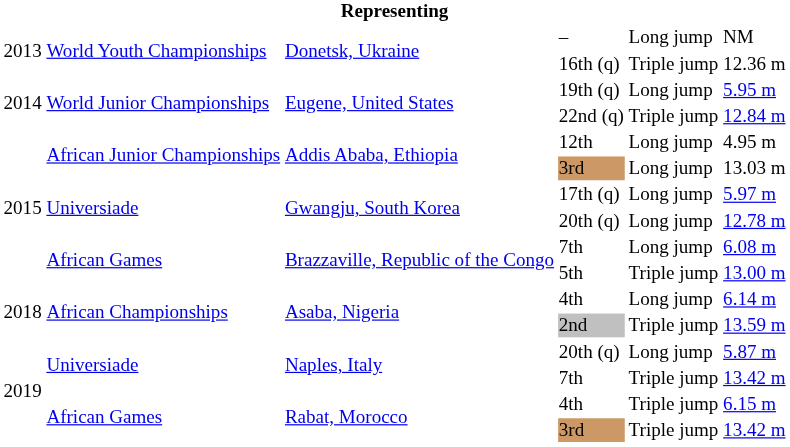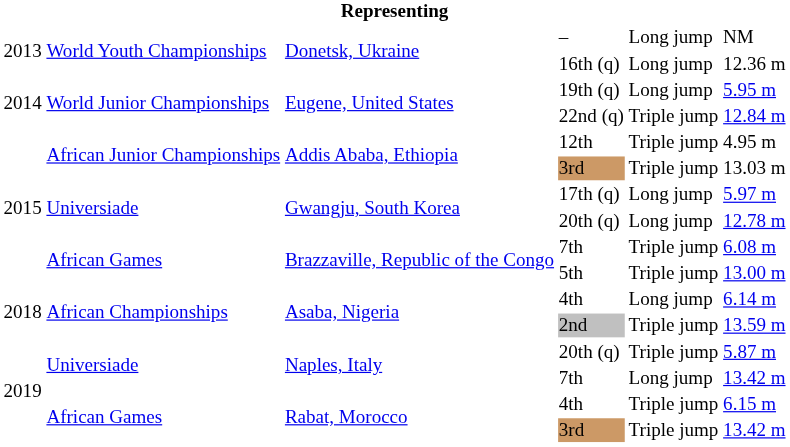16th (q) | column 5: Triple jump -> Long jump
12th | column 5: Long jump -> Triple jump
Addis Ababa, Ethiopia / 3rd | column 5: Long jump -> Triple jump
Brazzaville, Republic of the Congo / 7th | column 5: Long jump -> Triple jump
Naples, Italy / 20th (q) | column 5: Long jump -> Triple jump
Naples, Italy / 7th | column 5: Triple jump -> Long jump
